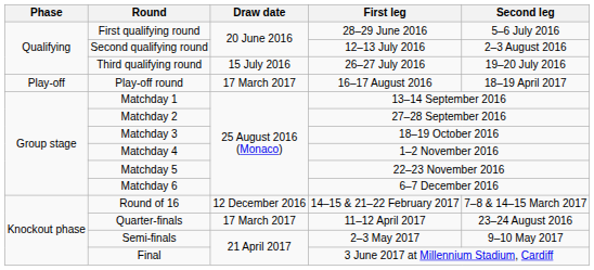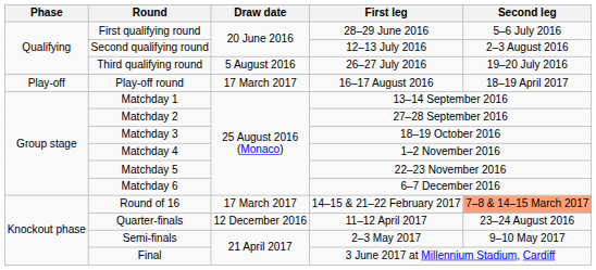Third qualifying round | Draw date: 15 July 2016 -> 5 August 2016
Round of 16 | Draw date: 12 December 2016 -> 17 March 2017
Round of 16 | Second leg: no background -> lightsalmon background
Quarter-finals | Draw date: 17 March 2017 -> 12 December 2016
